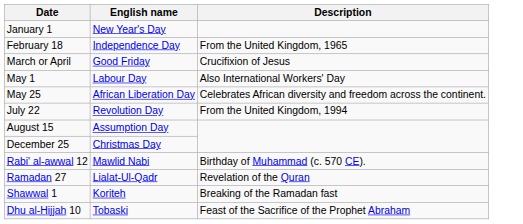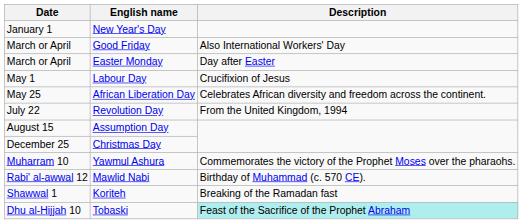- row: February 18 | Independence Day | From the United Kingdom, 1965
Good Friday | Description: Crucifixion of Jesus -> Also International Workers' Day
+ row: March or April | Easter Monday | Day after Easter
Labour Day | Description: Also International Workers' Day -> Crucifixion of Jesus
+ row: Muharram 10 | Yawmul Ashura | Commemorates the victory of the Prophet Moses over the pharaohs.
- row: Ramadan 27 | Lialat-Ul-Qadr | Revelation of the Quran
Tobaski | Description: no background -> paleturquoise background
